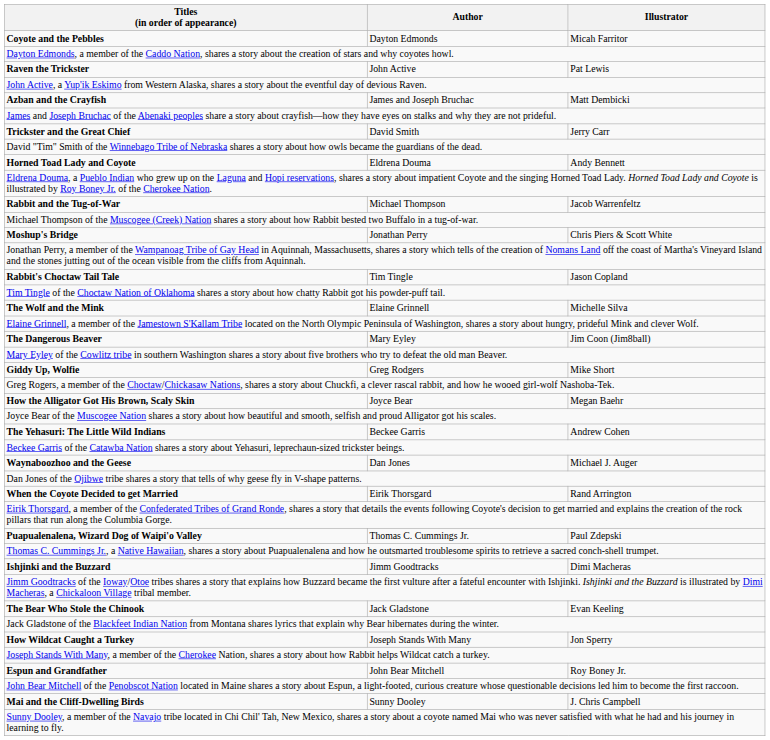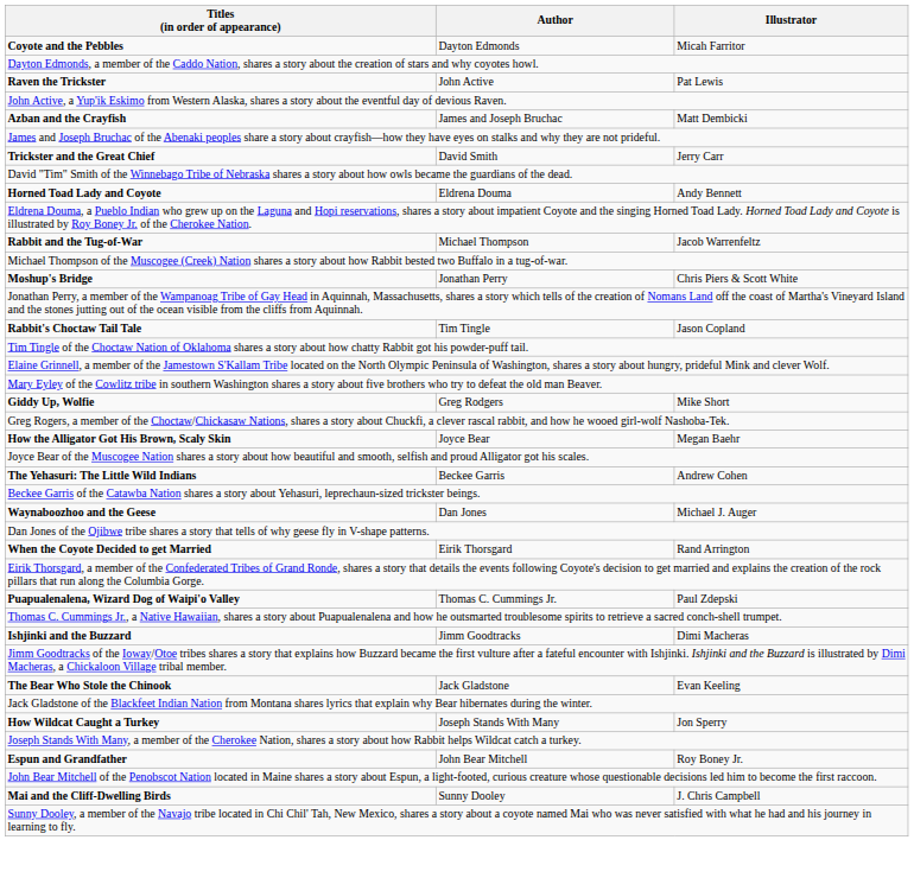- row: The Wolf and the Mink | Elaine Grinnell | Michelle Silva
- row: The Dangerous Beaver | Mary Eyley | Jim Coon (Jim8ball)
